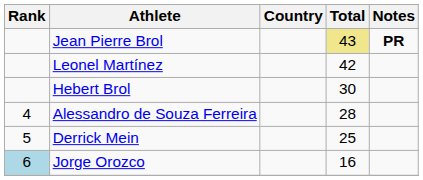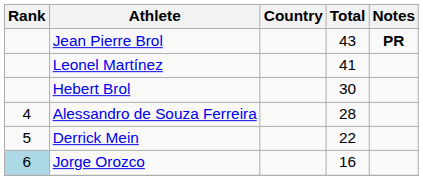Jean Pierre Brol | Total: khaki background -> no background
Leonel Martínez | Total: 42 -> 41
Derrick Mein | Total: 25 -> 22
